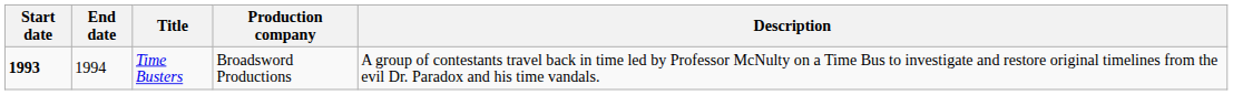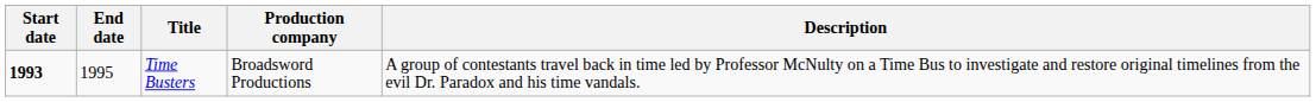Time Busters | End date: 1994 -> 1995
